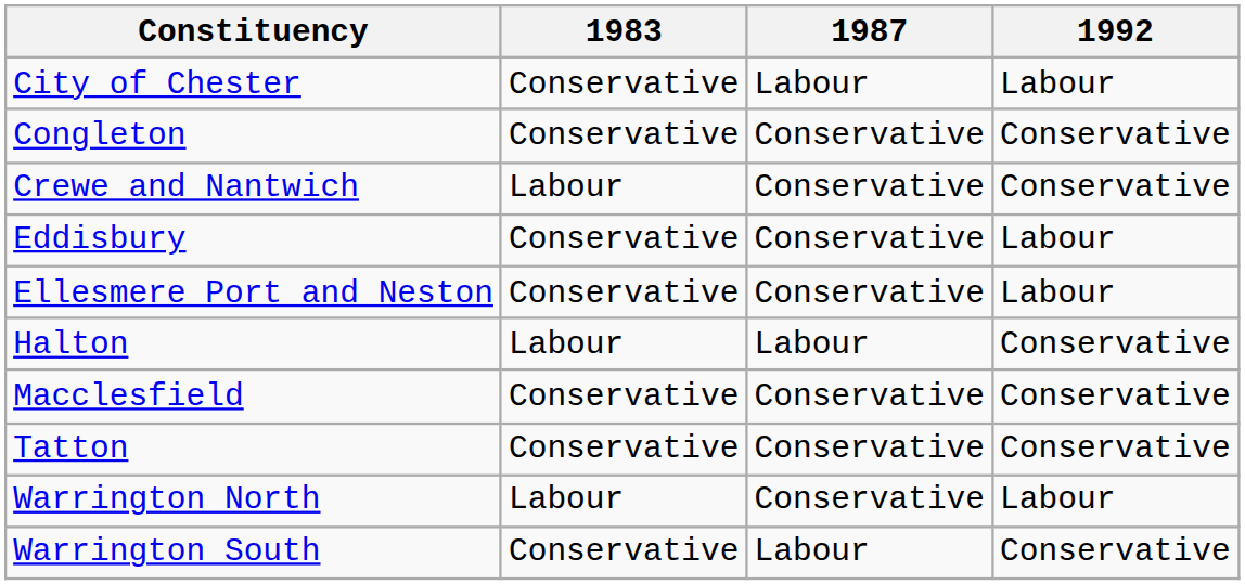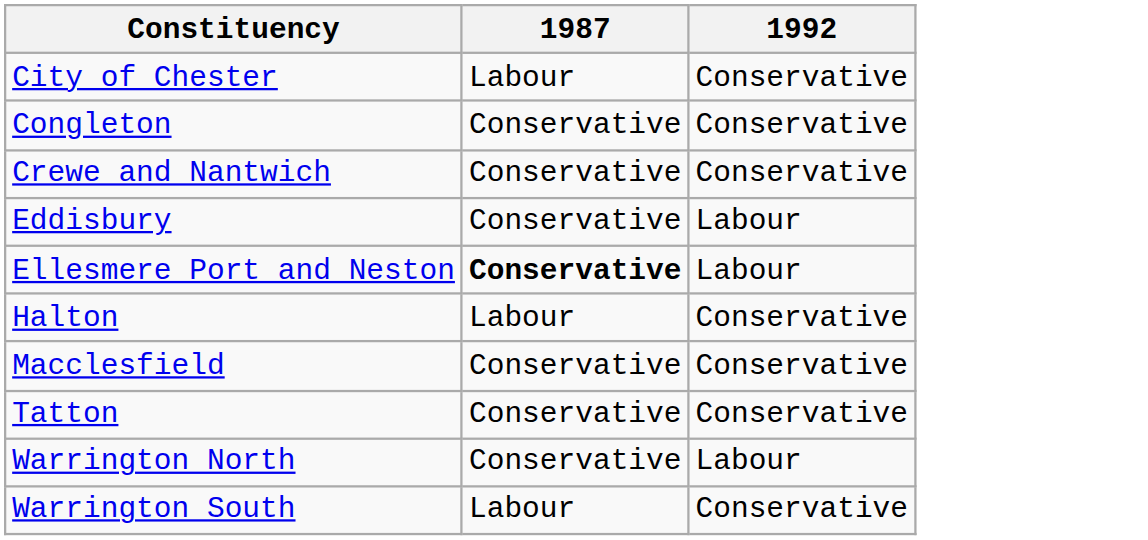- column: 1983 | Conservative | Conservative | Labour | Conservative | Conservative | Labour | Conservative | Conservative | Labour | Conservative
City of Chester | 1992: Labour -> Conservative
Ellesmere Port and Neston | 1987: normal -> bold
